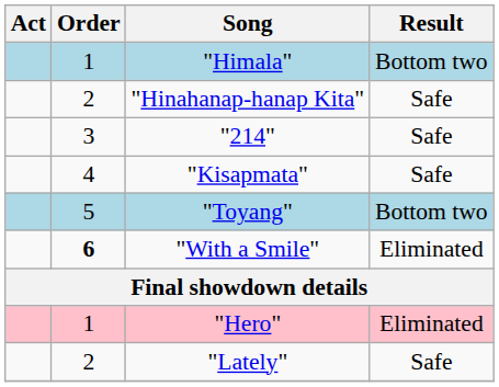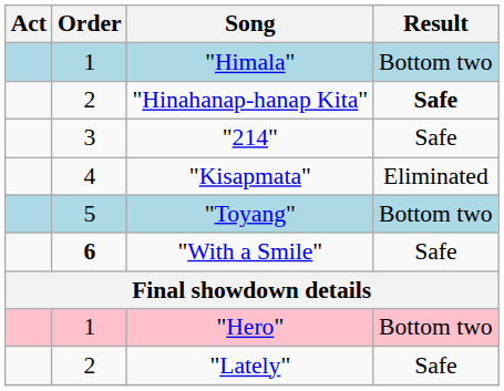"Hinahanap-hanap Kita" | Result: normal -> bold
"Kisapmata" | Result: Safe -> Eliminated
"With a Smile" | Result: Eliminated -> Safe
"Hero" | Result: Eliminated -> Bottom two
